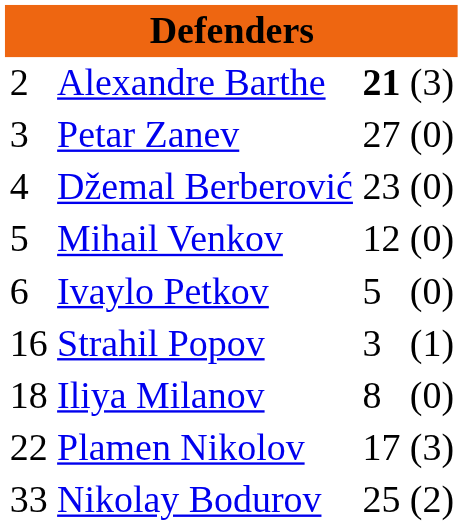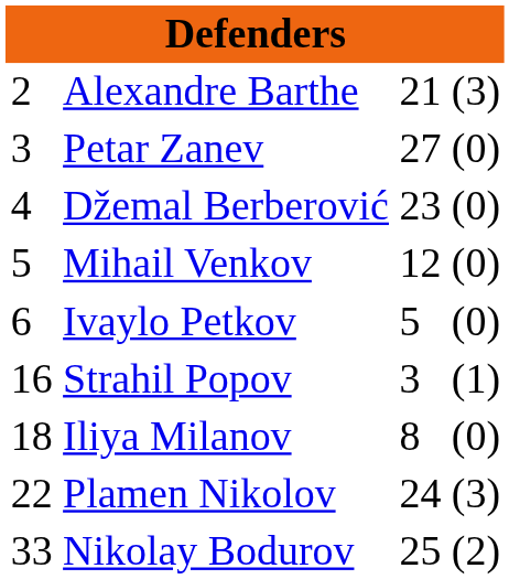Alexandre Barthe | column 3: bold -> normal
Plamen Nikolov | column 3: 17 -> 24
